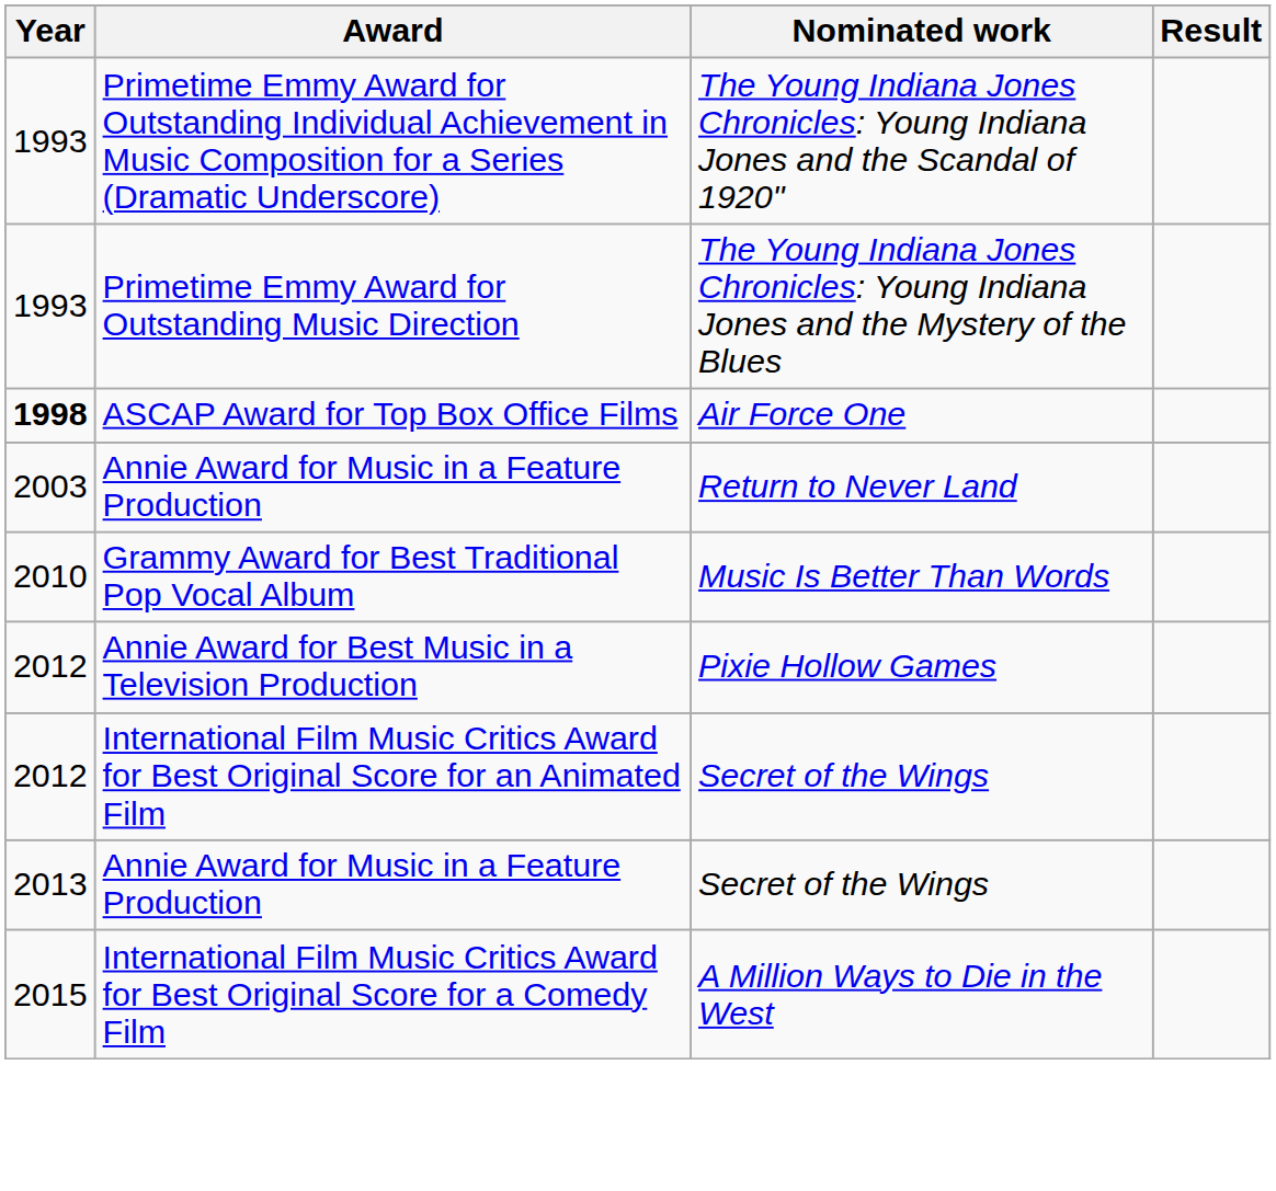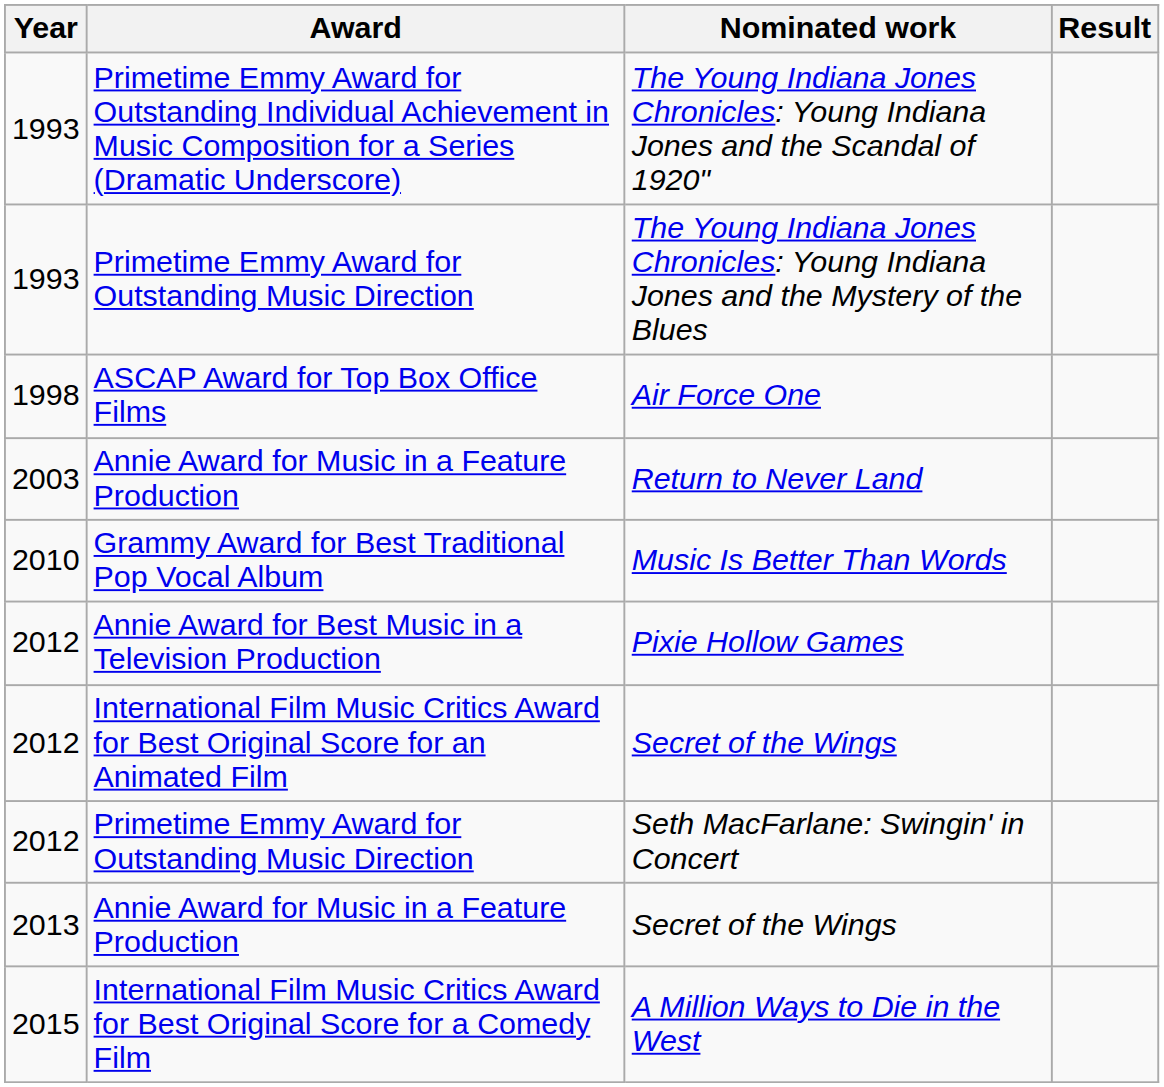Air Force One | Year: bold -> normal
+ row: 2012 | Primetime Emmy Award for Outstanding Music Direction | Seth MacFarlane: Swingin' in Concert
